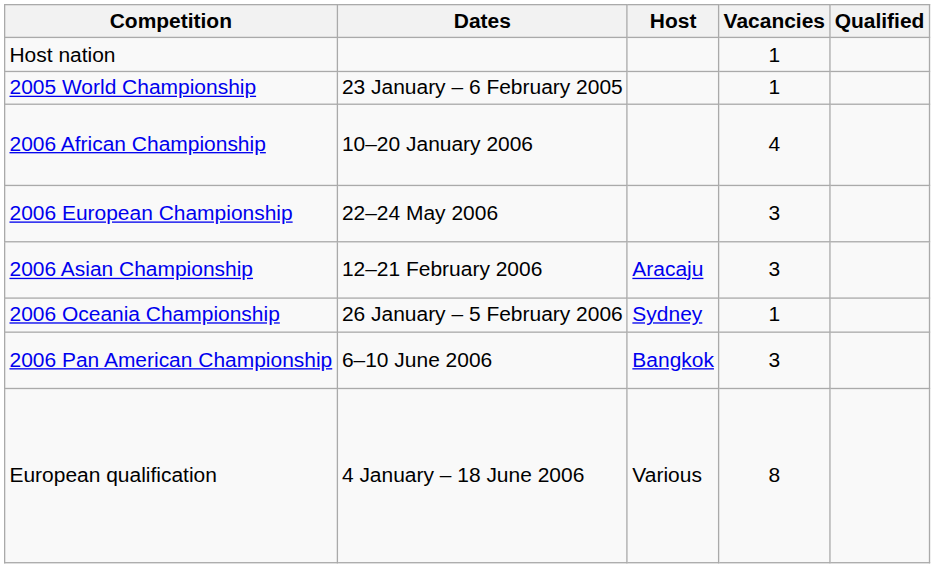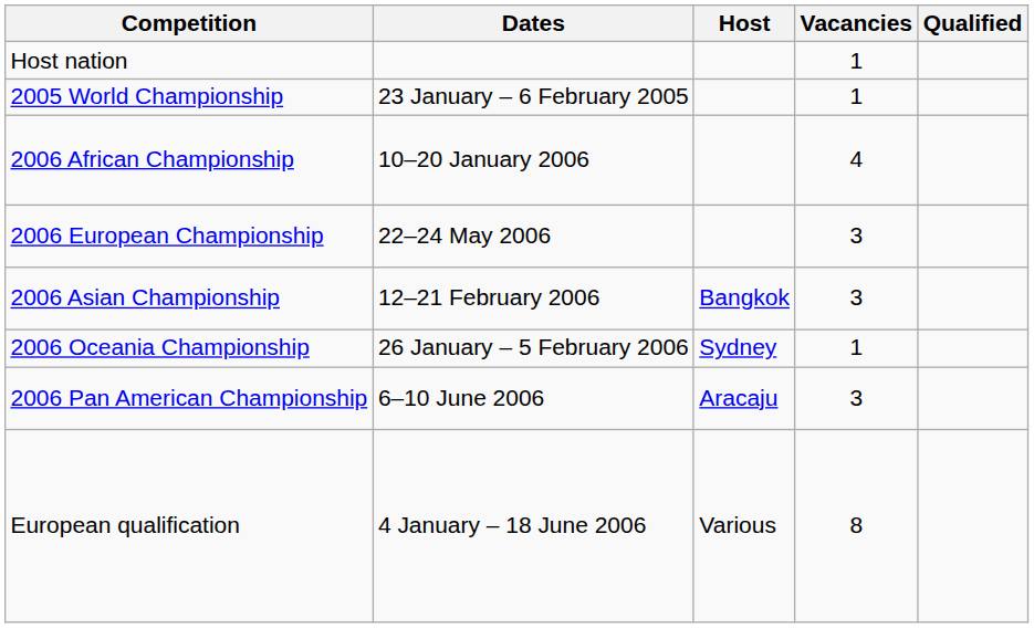2006 Asian Championship | Host: Aracaju -> Bangkok
2006 Pan American Championship | Host: Bangkok -> Aracaju
